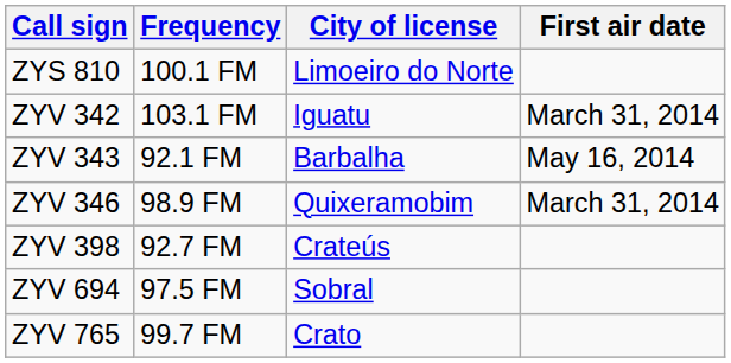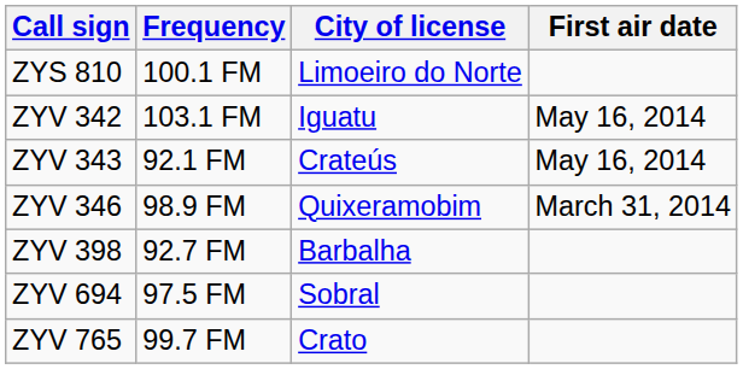ZYV 342 | First air date: March 31, 2014 -> May 16, 2014
ZYV 343 | City of license: Barbalha -> Crateús
ZYV 398 | City of license: Crateús -> Barbalha
